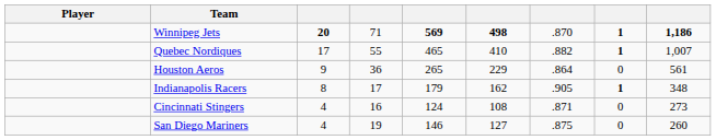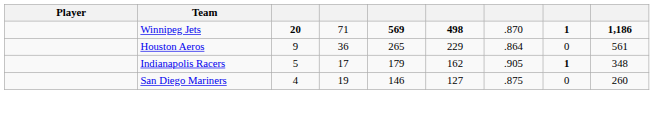- row: Quebec Nordiques | 17 | 55 | 465 | 410 | .882 | 1 | 1,007
Indianapolis Racers | column 3: 8 -> 5
- row: Cincinnati Stingers | 4 | 16 | 124 | 108 | .871 | 0 | 273
